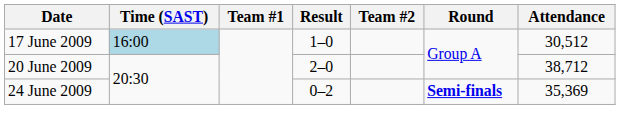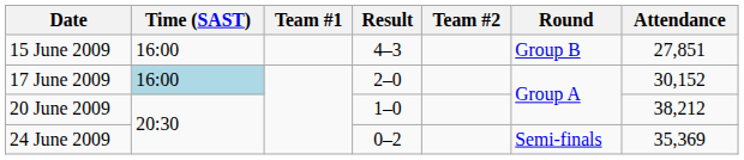+ row: 15 June 2009 | 16:00 | 4–3 | Group B | 27,851
17 June 2009 | Result: 1–0 -> 2–0
17 June 2009 | Attendance: 30,512 -> 30,152
20 June 2009 | Result: 2–0 -> 1–0
20 June 2009 | Attendance: 38,712 -> 38,212
24 June 2009 | Round: bold -> normal
